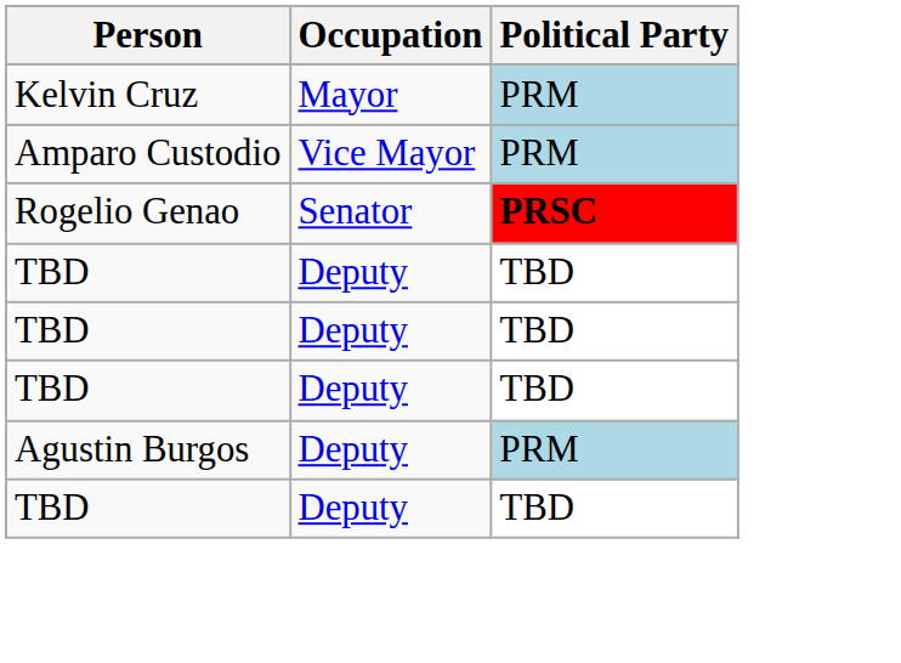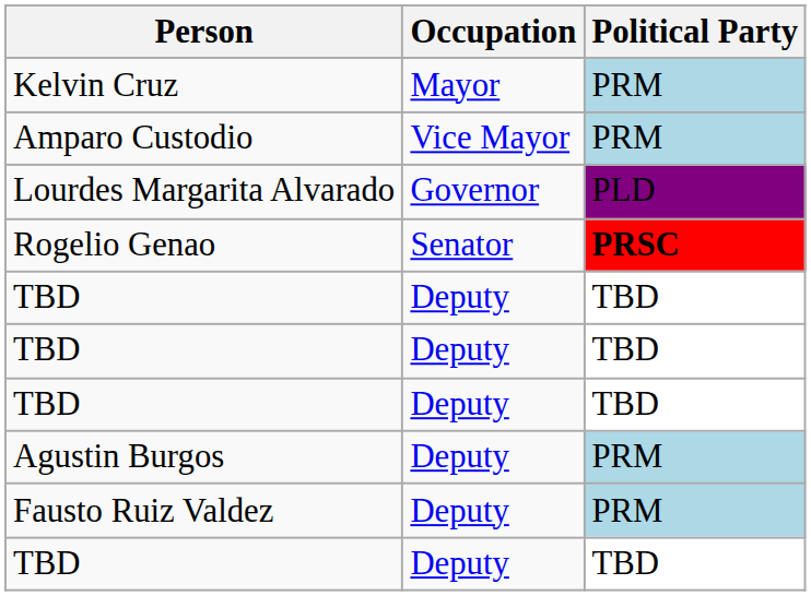+ row: Lourdes Margarita Alvarado | Governor | PLD
+ row: Fausto Ruiz Valdez | Deputy | PRM
